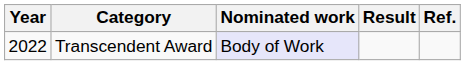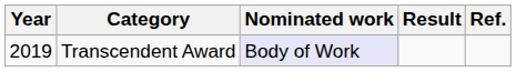Transcendent Award | Year: 2022 -> 2019
